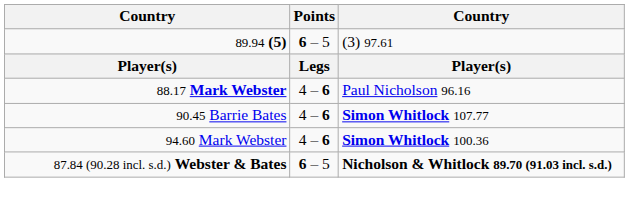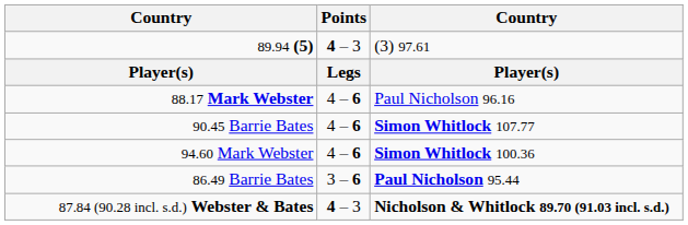89.94 (5) | Points: 6 – 5 -> 4 – 3
+ row: 86.49 Barrie Bates | 3 – 6 | Paul Nicholson 95.44
87.84 (90.28 incl. s.d.) Webster & Bates | Points: 6 – 5 -> 4 – 3
